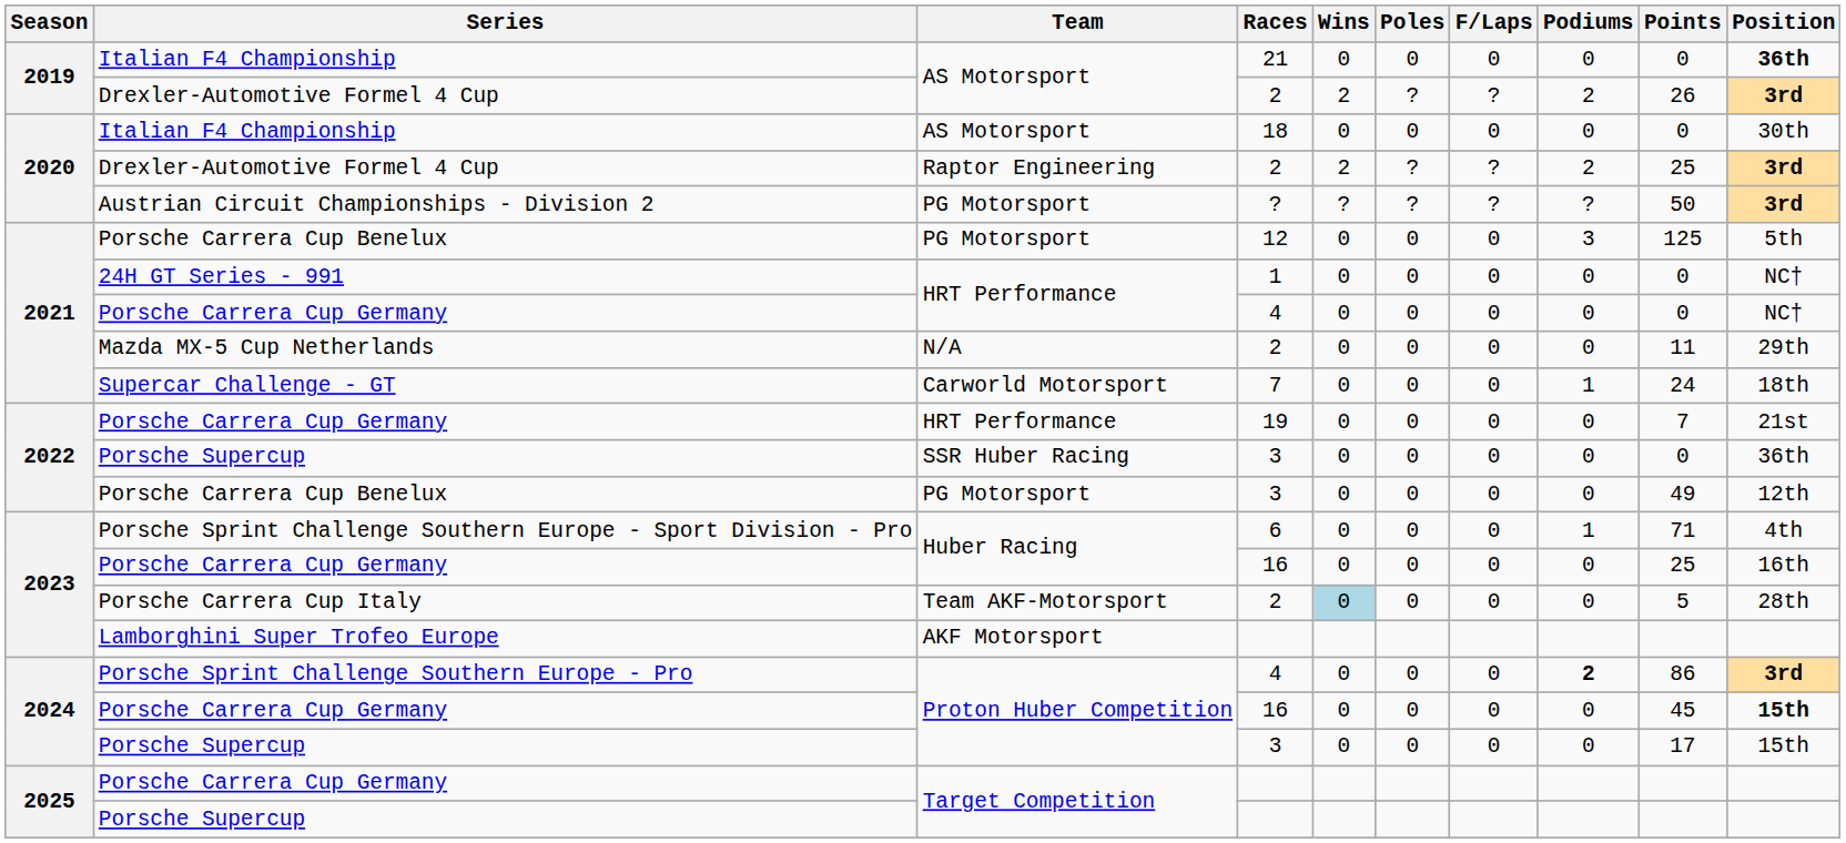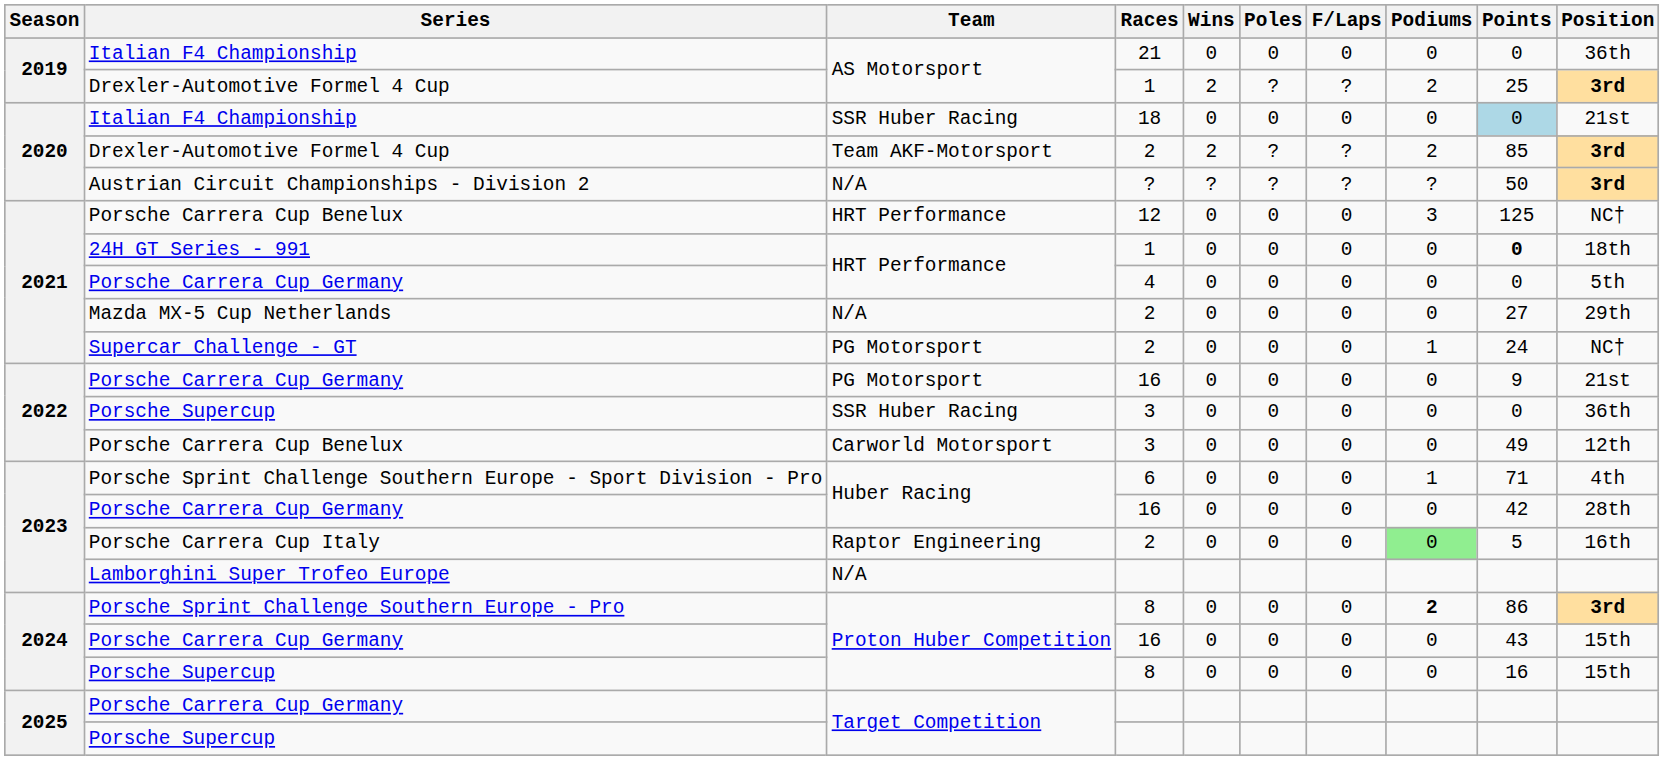2019 / Italian F4 Championship | Position: bold -> normal
2019 / Drexler-Automotive Formel 4 Cup | Races: 2 -> 1
2019 / Drexler-Automotive Formel 4 Cup | Points: 26 -> 25
2020 / Italian F4 Championship | Team: AS Motorsport -> SSR Huber Racing
2020 / Italian F4 Championship | Points: no background -> lightblue background
2020 / Italian F4 Championship | Position: 30th -> 21st
2020 / Drexler-Automotive Formel 4 Cup | Team: Raptor Engineering -> Team AKF-Motorsport
2020 / Drexler-Automotive Formel 4 Cup | Points: 25 -> 85
Austrian Circuit Championships - Division 2 | Team: PG Motorsport -> N/A
2021 / Porsche Carrera Cup Benelux | Team: PG Motorsport -> HRT Performance
2021 / Porsche Carrera Cup Benelux | Position: 5th -> NC†
24H GT Series - 991 | Points: normal -> bold
24H GT Series - 991 | Position: NC† -> 18th
2021 / Porsche Carrera Cup Germany | Position: NC† -> 5th
Mazda MX-5 Cup Netherlands | Points: 11 -> 27
Supercar Challenge - GT | Team: Carworld Motorsport -> PG Motorsport
Supercar Challenge - GT | Races: 7 -> 2
Supercar Challenge - GT | Position: 18th -> NC†
2022 / Porsche Carrera Cup Germany | Team: HRT Performance -> PG Motorsport
2022 / Porsche Carrera Cup Germany | Races: 19 -> 16
2022 / Porsche Carrera Cup Germany | Points: 7 -> 9
2022 / Porsche Carrera Cup Benelux | Team: PG Motorsport -> Carworld Motorsport
2023 / Porsche Carrera Cup Germany | Points: 25 -> 42
2023 / Porsche Carrera Cup Germany | Position: 16th -> 28th
Porsche Carrera Cup Italy | Team: Team AKF-Motorsport -> Raptor Engineering
Porsche Carrera Cup Italy | Wins: lightblue background -> no background
Porsche Carrera Cup Italy | Podiums: no background -> lightgreen background
Porsche Carrera Cup Italy | Position: 28th -> 16th
Lamborghini Super Trofeo Europe | Team: AKF Motorsport -> N/A
Porsche Sprint Challenge Southern Europe - Pro | Races: 4 -> 8
2024 / Porsche Carrera Cup Germany | Points: 45 -> 43
2024 / Porsche Carrera Cup Germany | Position: bold -> normal
2024 / Porsche Supercup | Races: 3 -> 8
2024 / Porsche Supercup | Points: 17 -> 16
